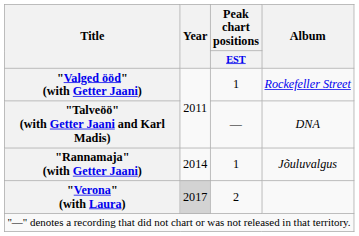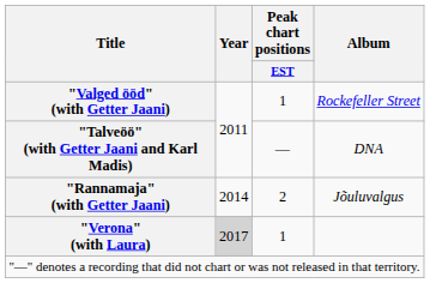"Rannamaja" (with Getter Jaani) | Peak chart positions / EST: 1 -> 2
"Verona" (with Laura) | Peak chart positions / EST: 2 -> 1
